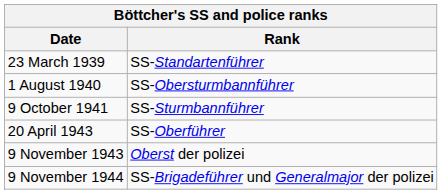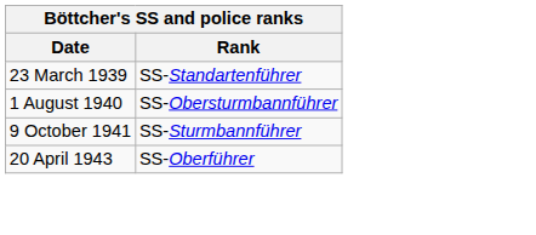- row: 9 November 1943 | Oberst der polizei
- row: 9 November 1944 | SS-Brigadeführer und Generalmajor der polizei
